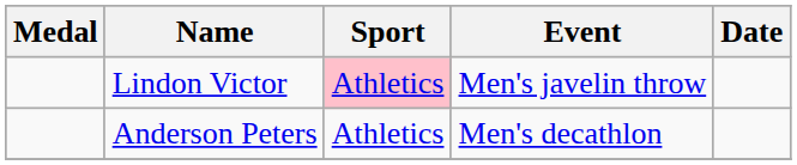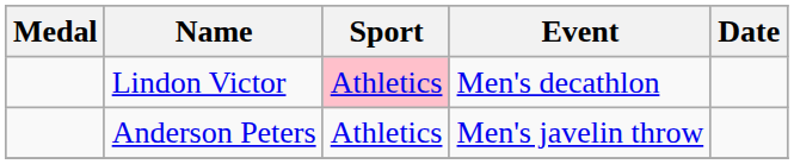Lindon Victor | Event: Men's javelin throw -> Men's decathlon
Anderson Peters | Event: Men's decathlon -> Men's javelin throw
